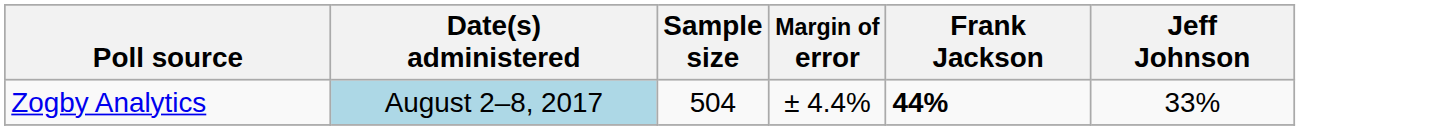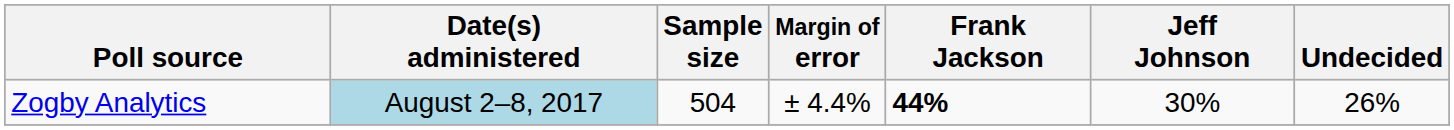+ column: Undecided | 26%
Zogby Analytics | Jeff Johnson: 33% -> 30%
